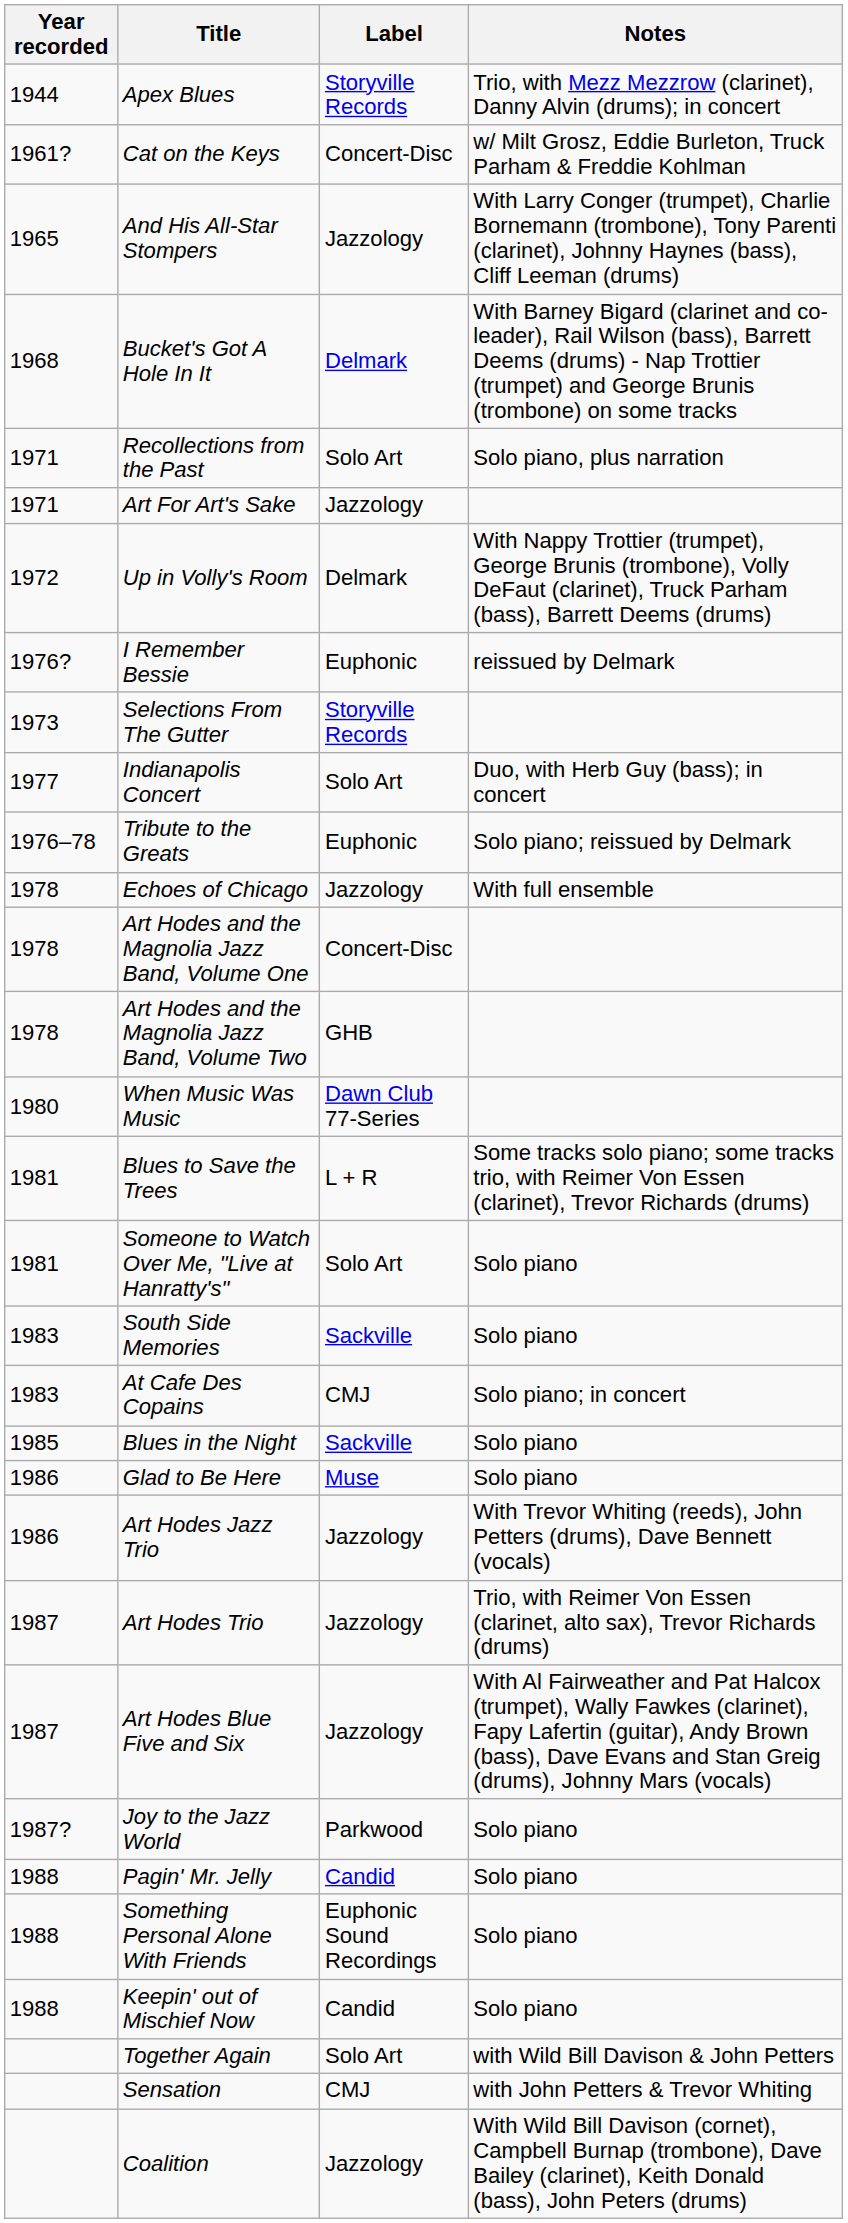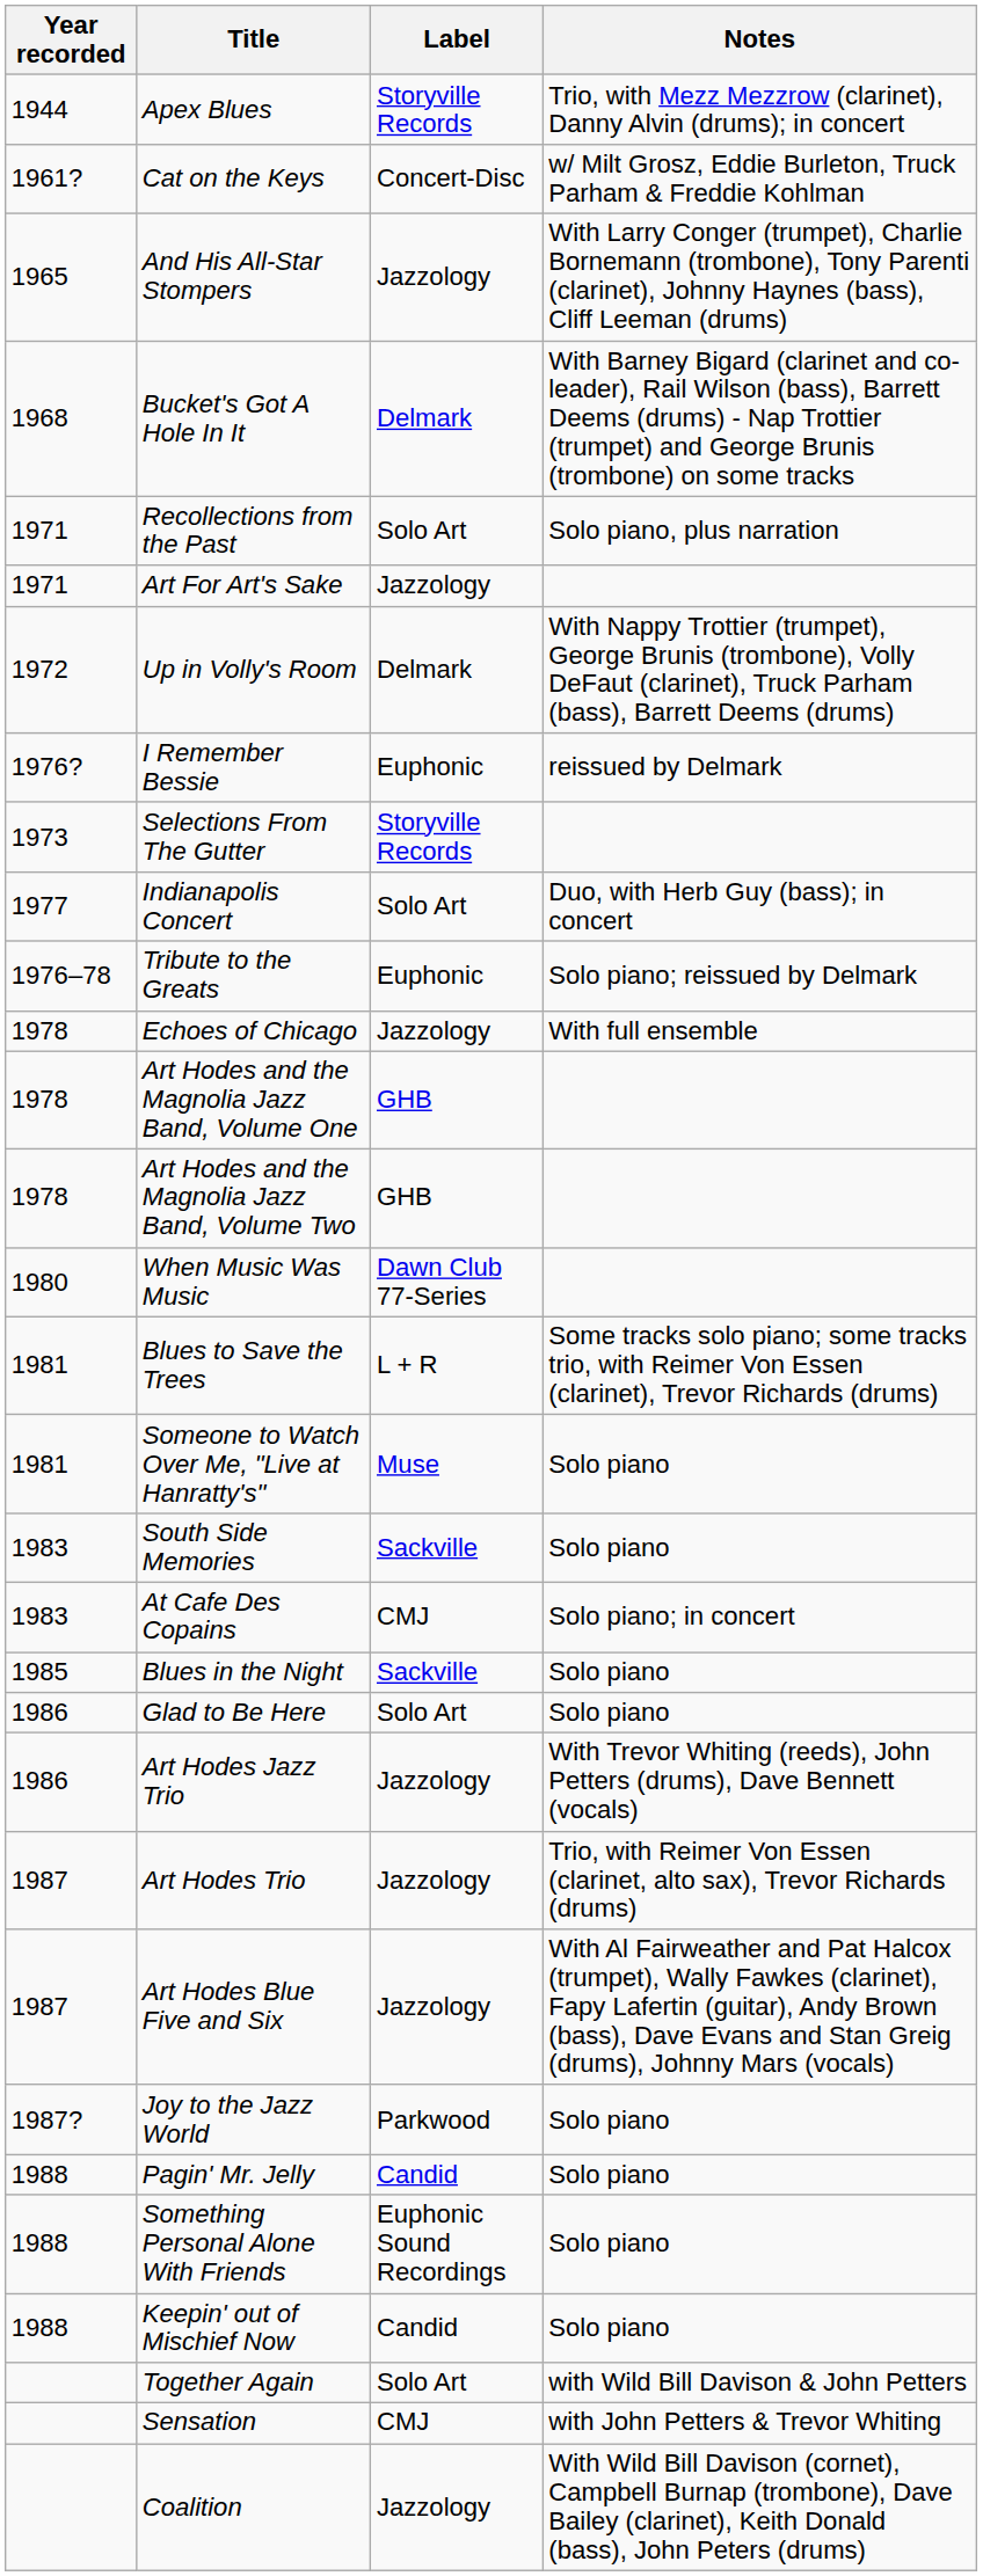Art Hodes and the Magnolia Jazz Band, Volume One | Label: Concert-Disc -> GHB
Someone to Watch Over Me, "Live at Hanratty's" | Label: Solo Art -> Muse
Glad to Be Here | Label: Muse -> Solo Art
